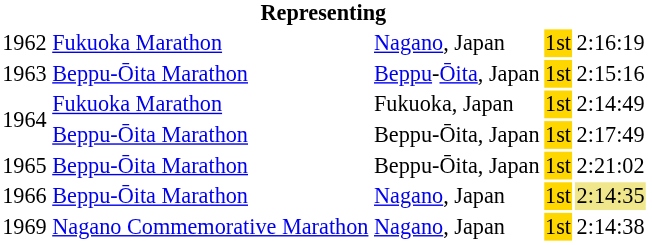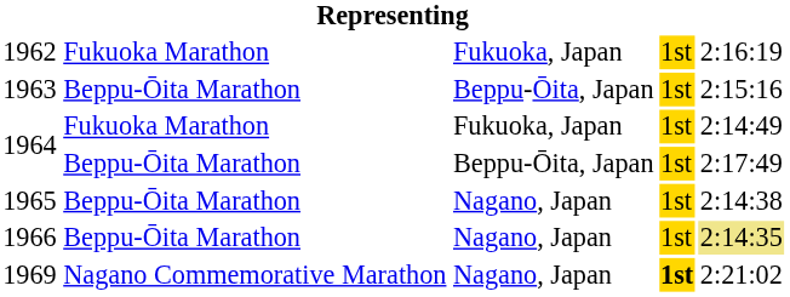1962 | column 3: Nagano, Japan -> Fukuoka, Japan
1965 | column 3: Beppu-Ōita, Japan -> Nagano, Japan
1965 | column 5: 2:21:02 -> 2:14:38
1969 | column 4: normal -> bold
1969 | column 5: 2:14:38 -> 2:21:02
